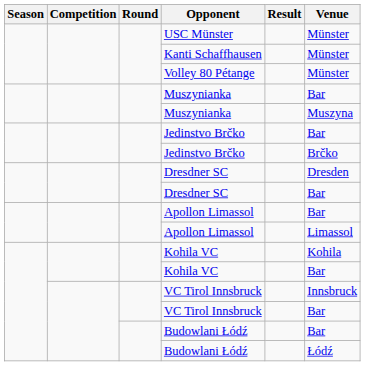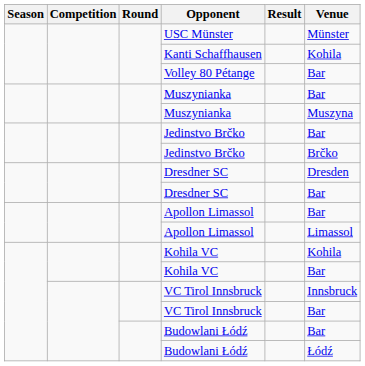Kanti Schaffhausen | Venue: Münster -> Kohila
Volley 80 Pétange | Venue: Münster -> Bar
